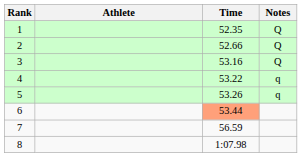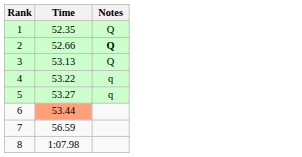- column: Athlete
2 | Notes: normal -> bold
3 | Time: 53.16 -> 53.13
5 | Time: 53.26 -> 53.27
